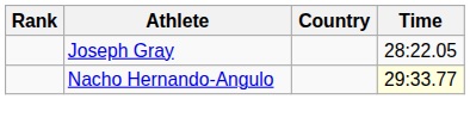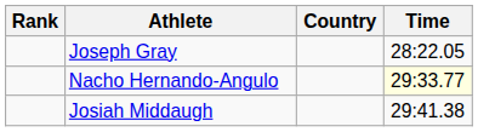+ row: Josiah Middaugh | 29:41.38
